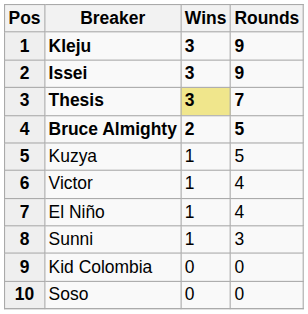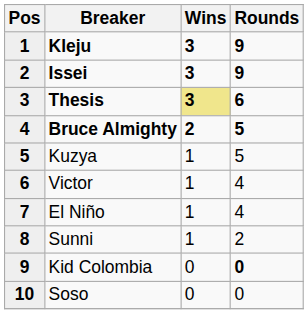Thesis | Rounds: 7 -> 6
Sunni | Rounds: 3 -> 2
Kid Colombia | Rounds: normal -> bold
